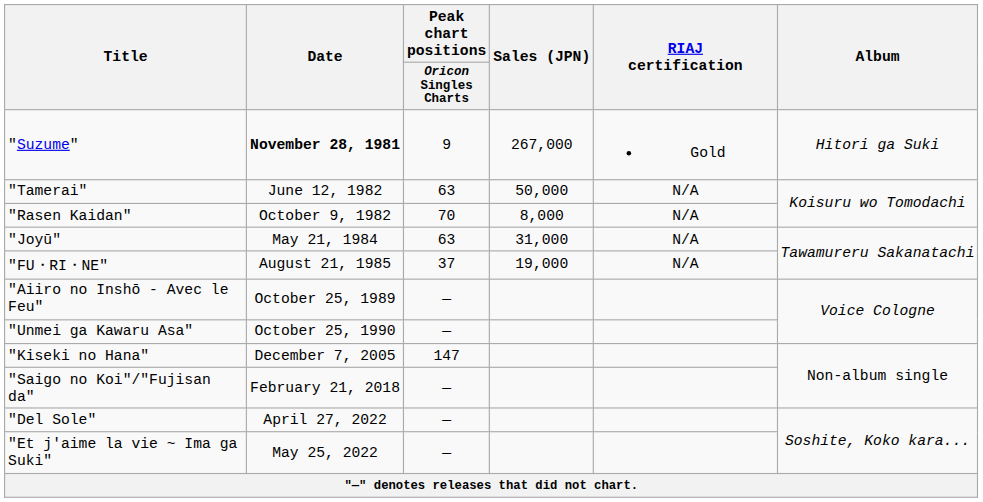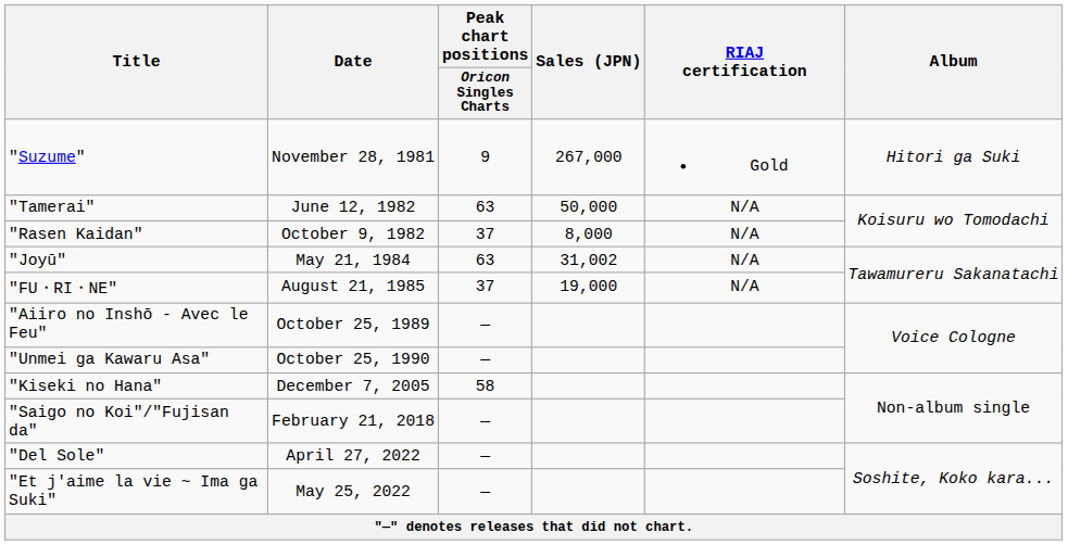"Suzume" | Date: bold -> normal
"Rasen Kaidan" | Peak chart positions / Oricon Singles Charts: 70 -> 37
"Joyū" | Sales (JPN): 31,000 -> 31,002
"Kiseki no Hana" | Peak chart positions / Oricon Singles Charts: 147 -> 58
